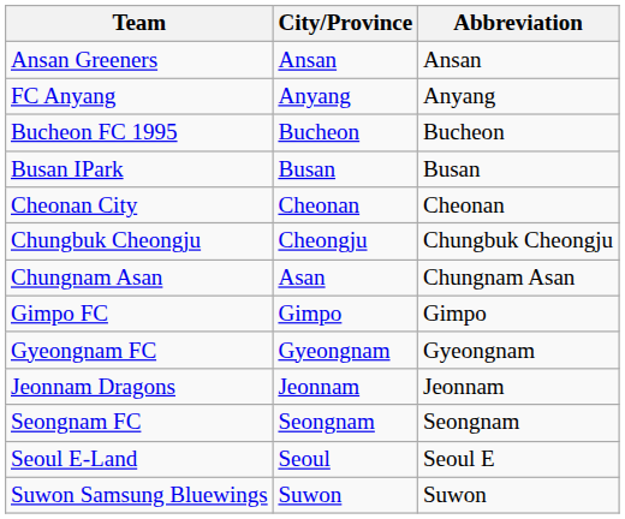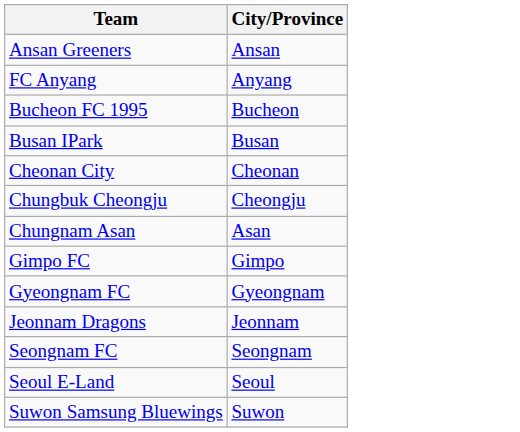- column: Abbreviation | Ansan | Anyang | Bucheon | Busan | Cheonan | Chungbuk Cheongju | Chungnam Asan | Gimpo | Gyeongnam | Jeonnam | Seongnam | Seoul E | Suwon
